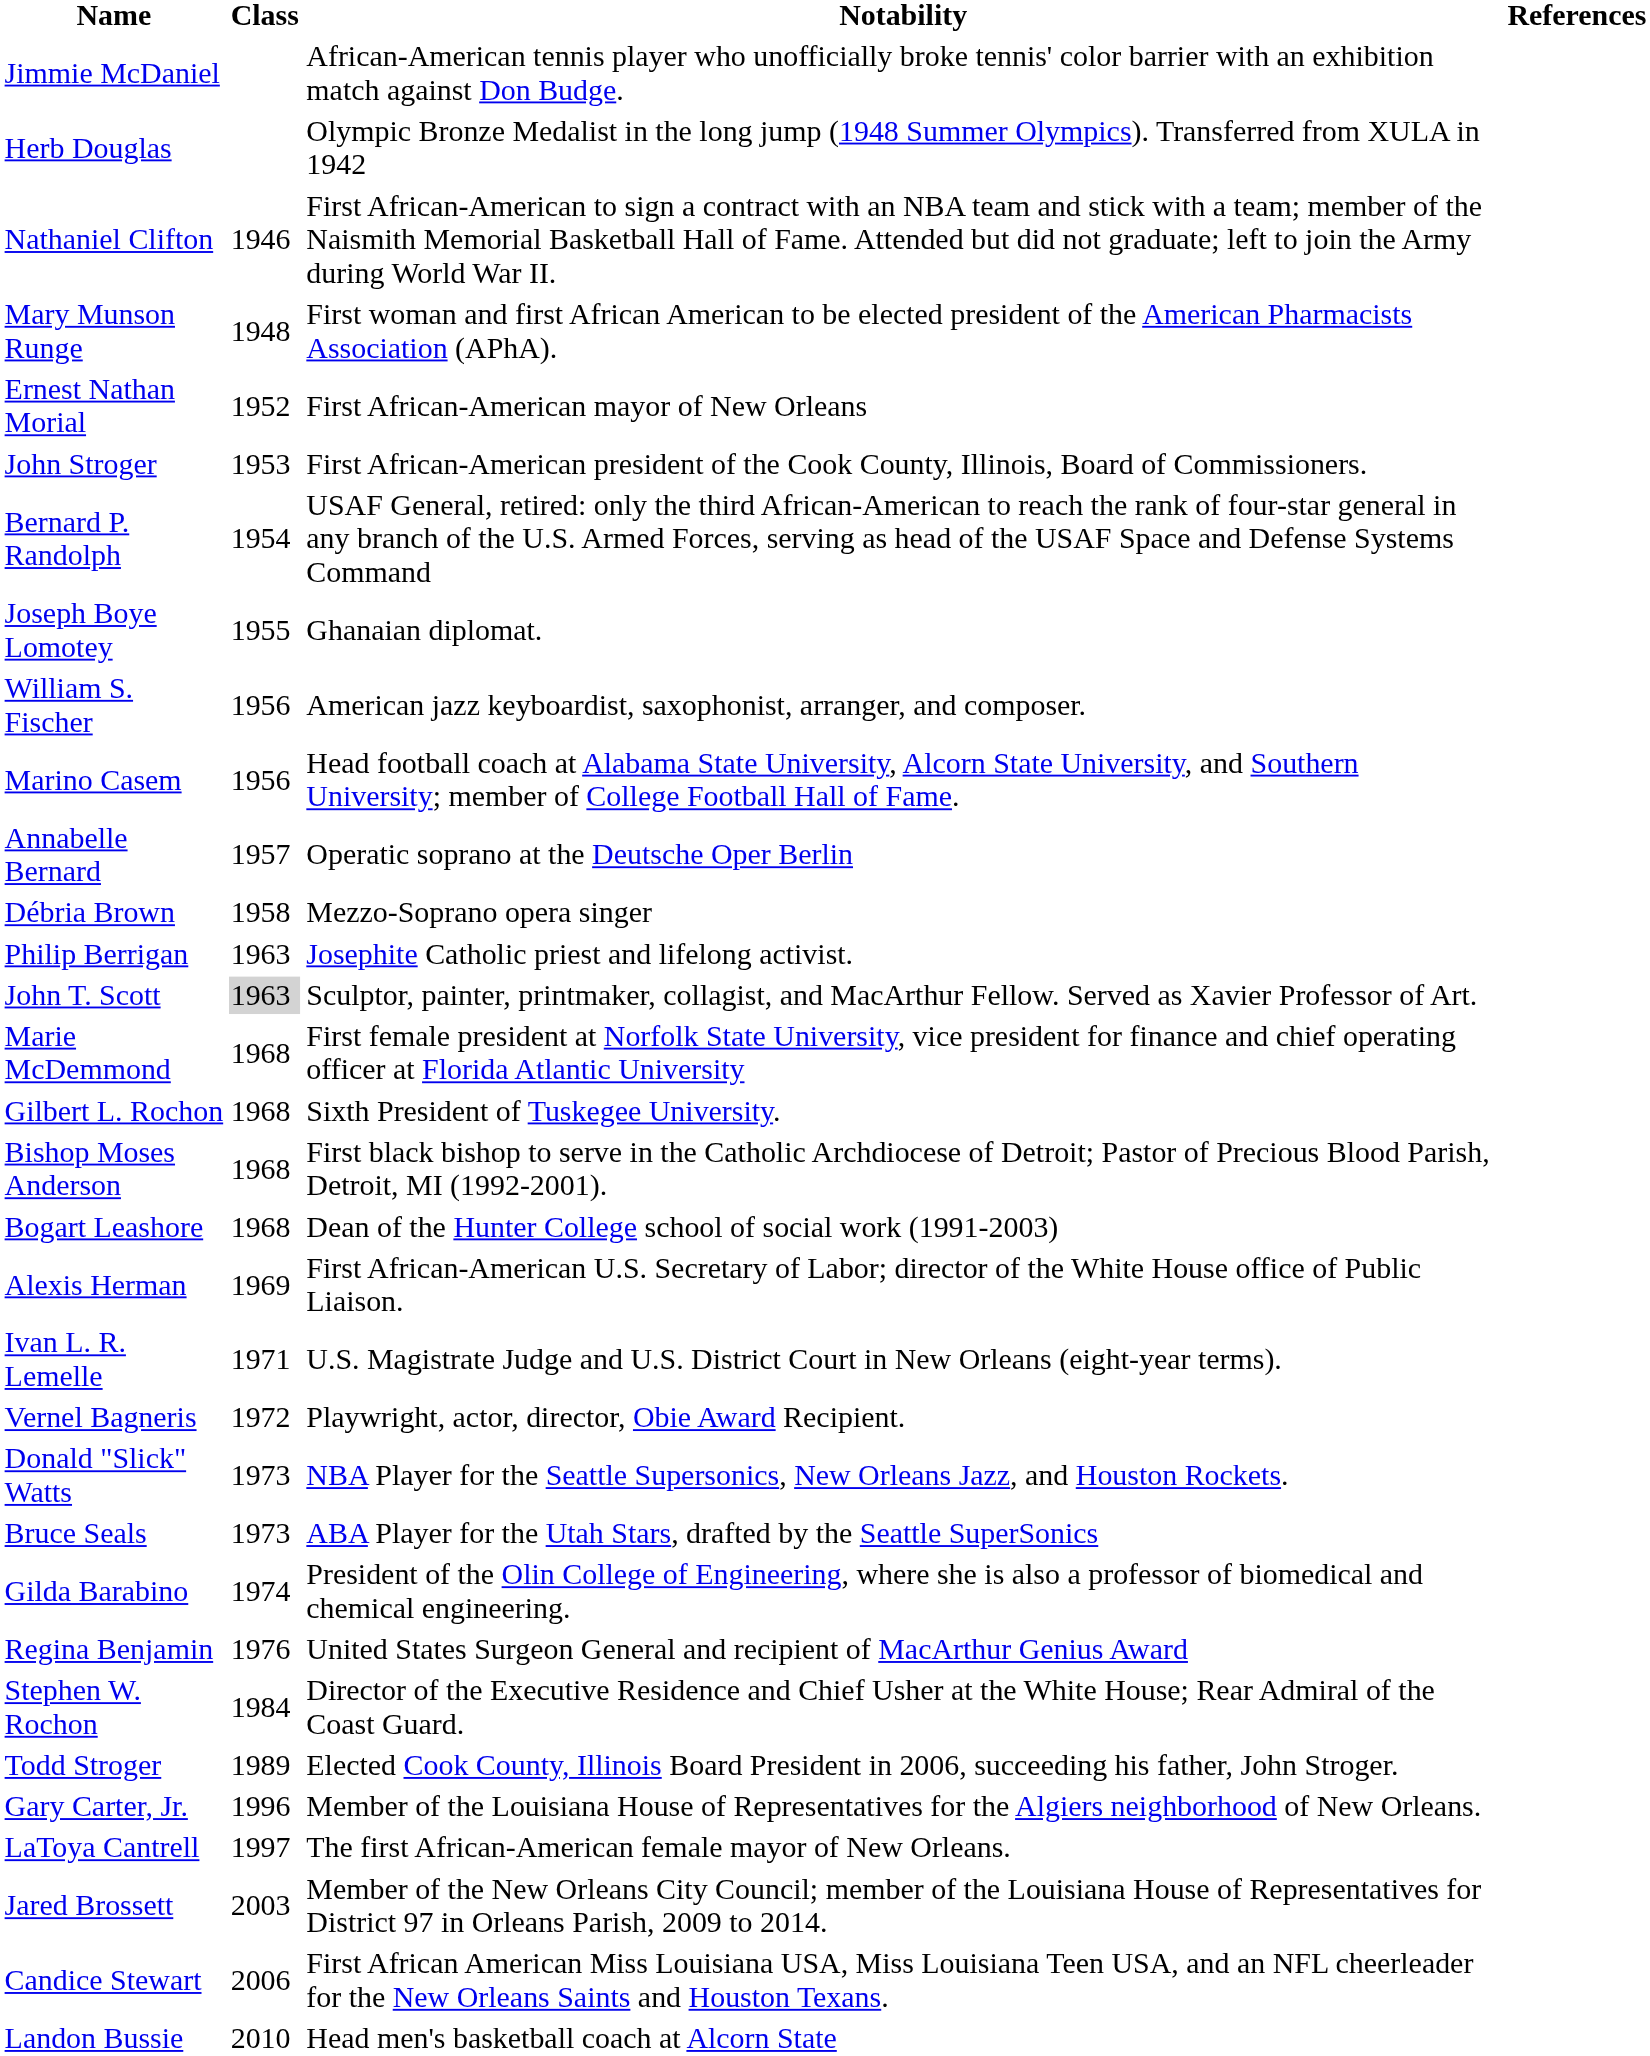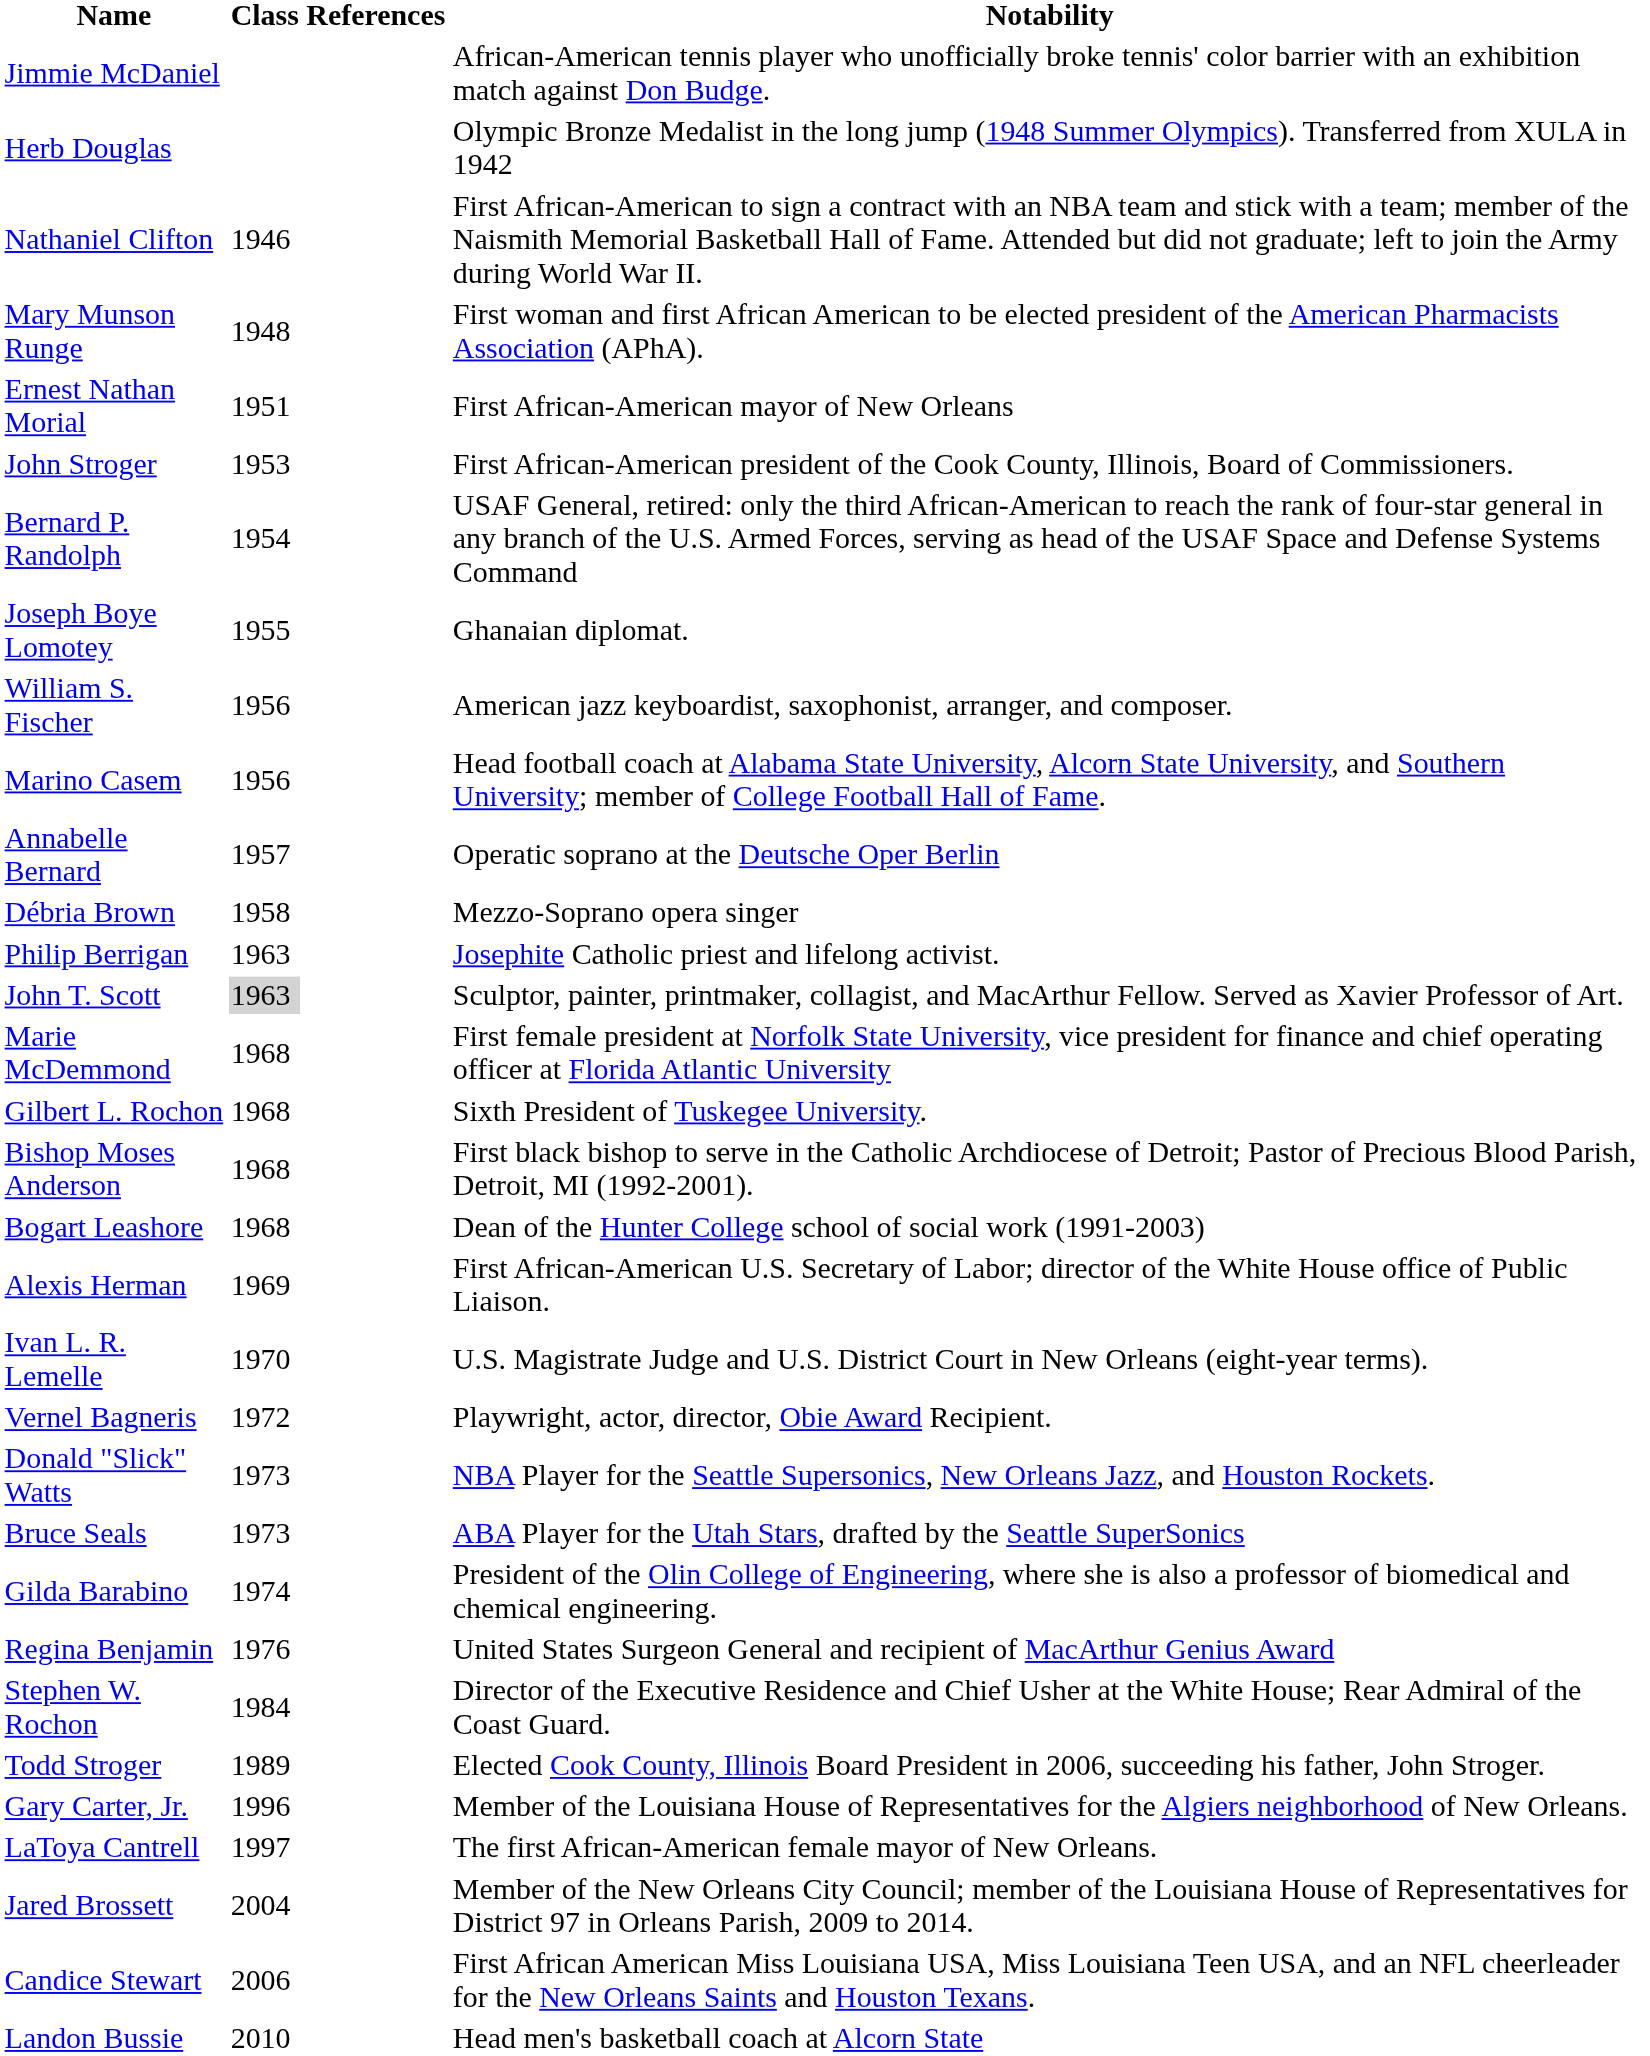columns swapped: Notability <-> References
Ernest Nathan Morial | Class: 1952 -> 1951
Ivan L. R. Lemelle | Class: 1971 -> 1970
Jared Brossett | Class: 2003 -> 2004
